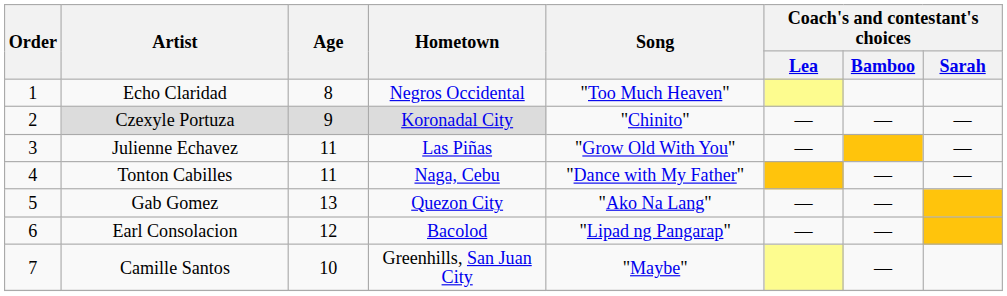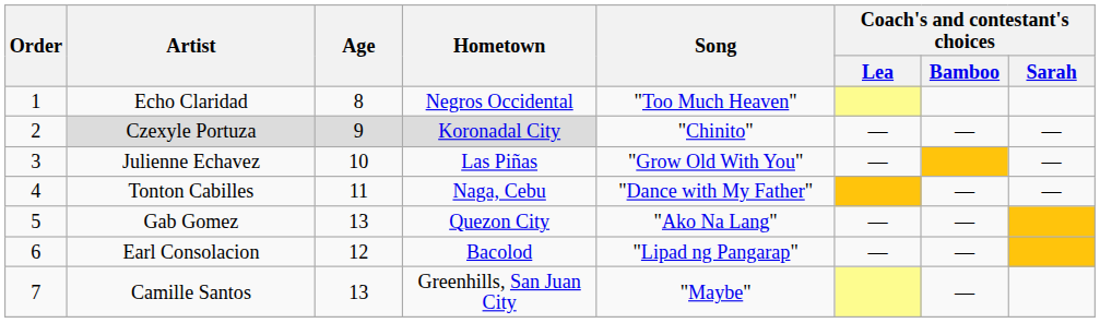Julienne Echavez | Age: 11 -> 10
Camille Santos | Age: 10 -> 13
